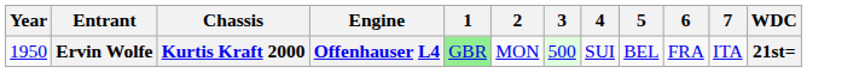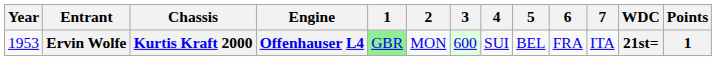+ column: Points | 1
Ervin Wolfe | Year: 1950 -> 1953
Ervin Wolfe | 3: 500 -> 600
